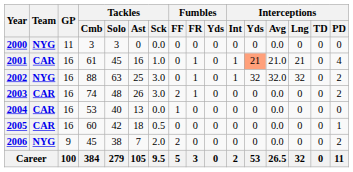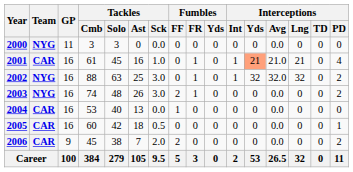2003 | Team: CAR -> NYG
2006 | Team: NYG -> CAR
